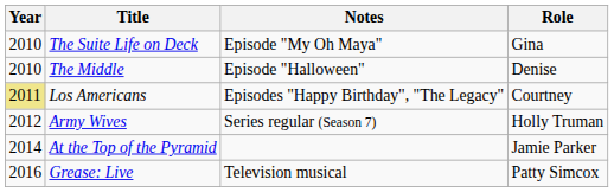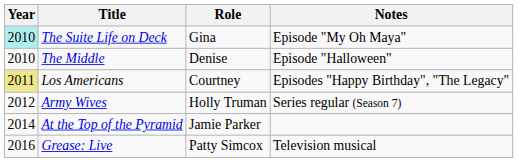columns swapped: Role <-> Notes
The Suite Life on Deck | Year: no background -> paleturquoise background
